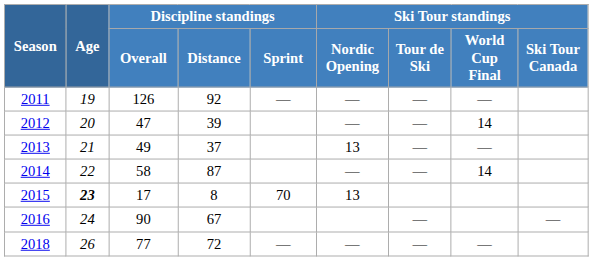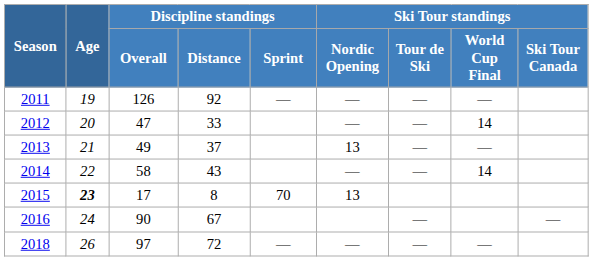2012 | Discipline standings / Distance: 39 -> 33
2014 | Discipline standings / Distance: 87 -> 43
2018 | Discipline standings / Overall: 77 -> 97
